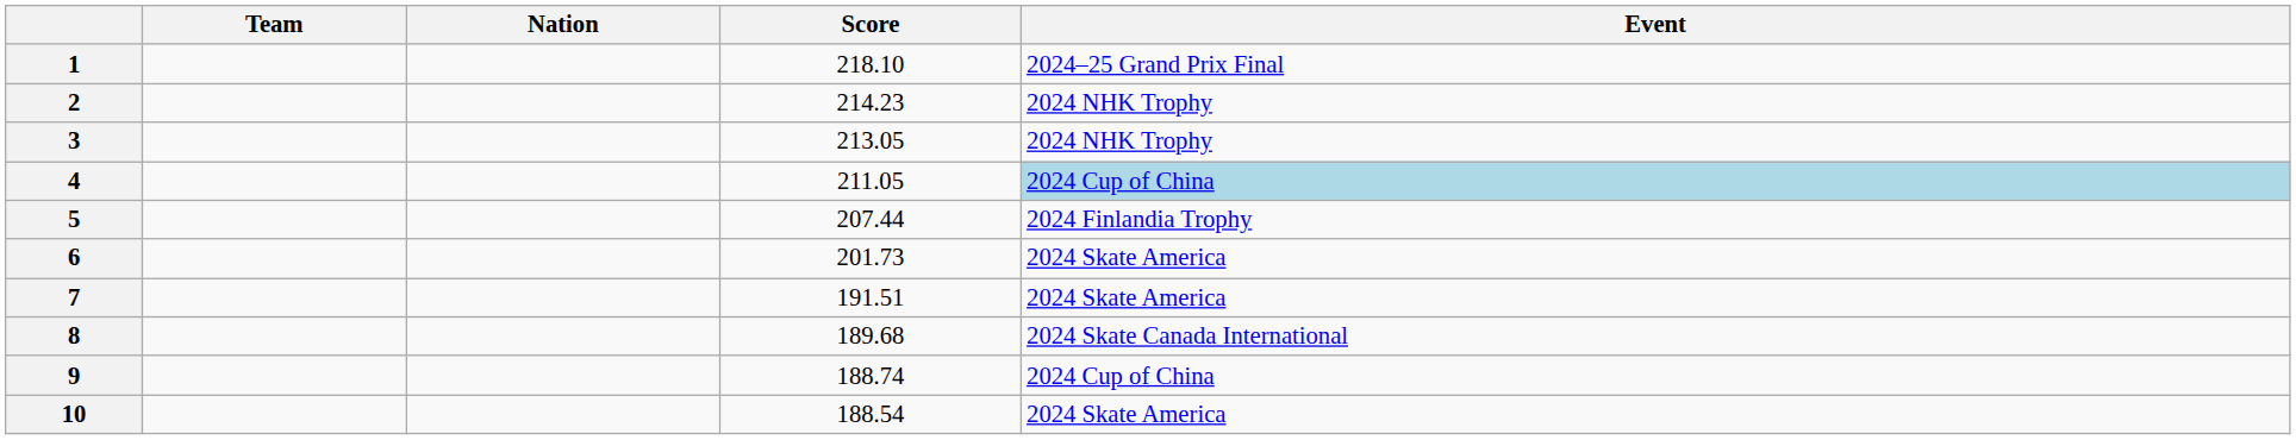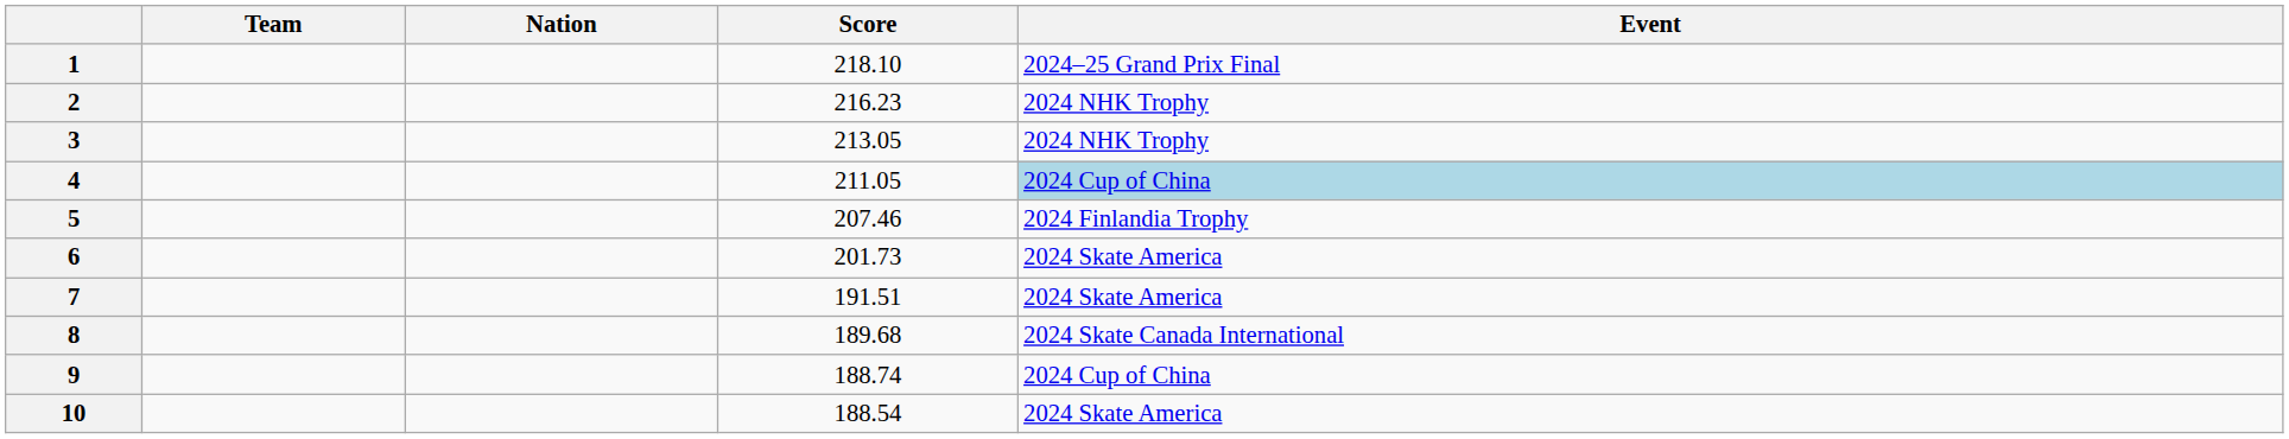2 | Score: 214.23 -> 216.23
5 | Score: 207.44 -> 207.46
